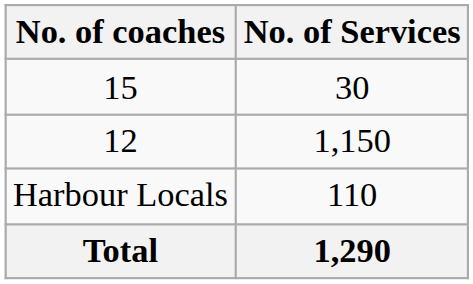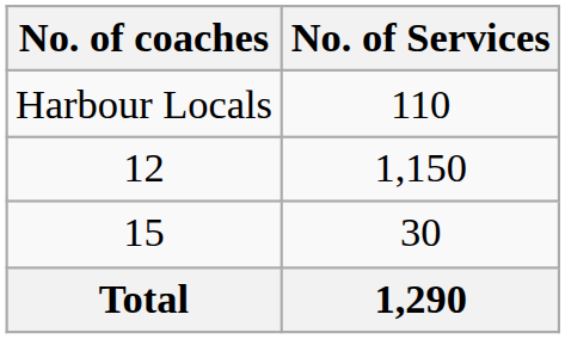rows swapped: Harbour Locals <-> 15
